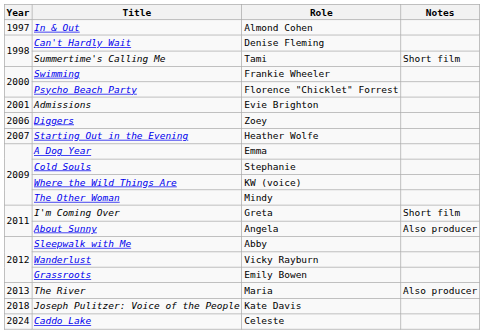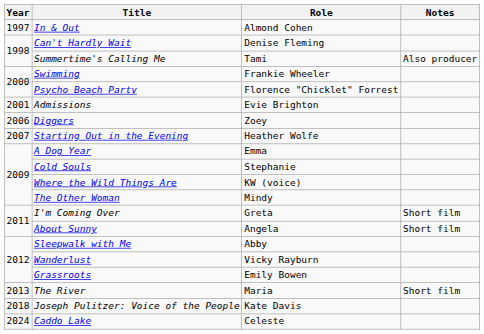Summertime's Calling Me | Notes: Short film -> Also producer
About Sunny | Notes: Also producer -> Short film
The River | Notes: Also producer -> Short film
